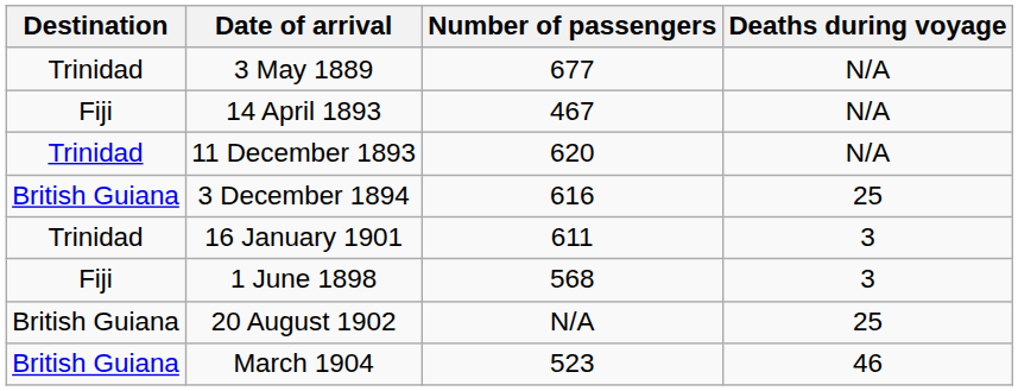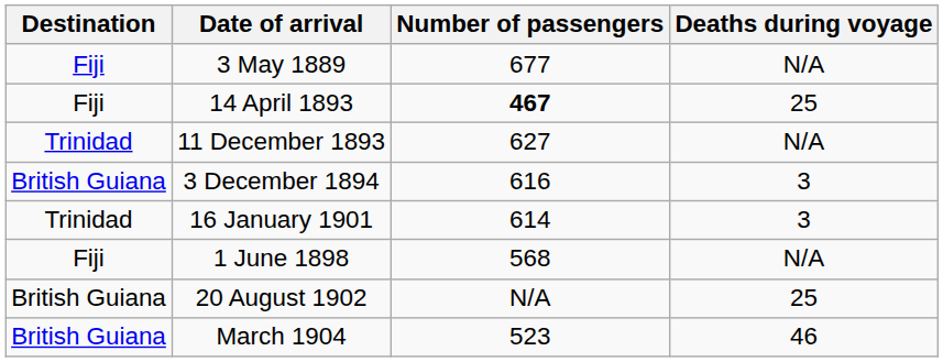3 May 1889 | Destination: Trinidad -> Fiji
14 April 1893 | Number of passengers: normal -> bold
14 April 1893 | Deaths during voyage: N/A -> 25
11 December 1893 | Number of passengers: 620 -> 627
3 December 1894 | Deaths during voyage: 25 -> 3
16 January 1901 | Number of passengers: 611 -> 614
1 June 1898 | Deaths during voyage: 3 -> N/A
